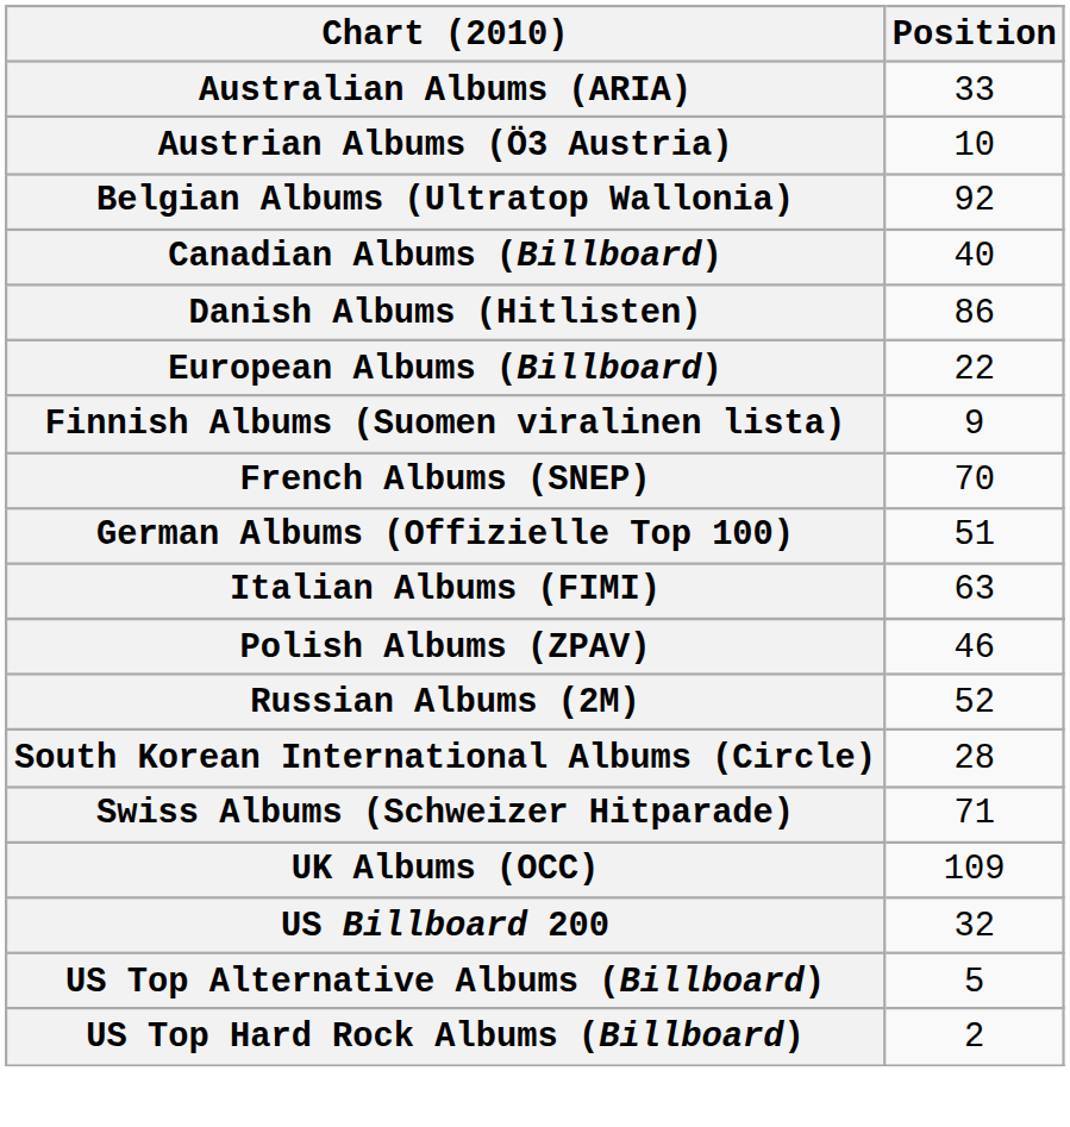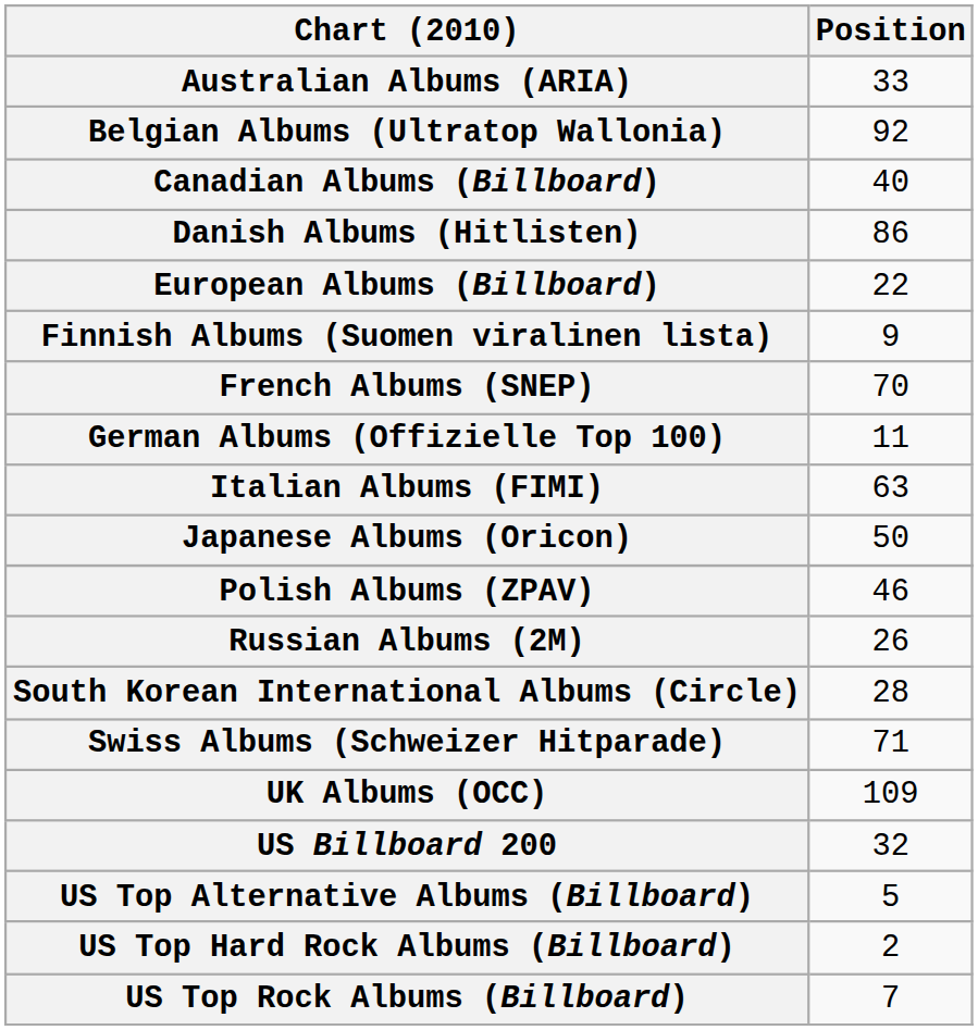- row: Austrian Albums (Ö3 Austria) | 10
German Albums (Offizielle Top 100) | Position: 51 -> 11
+ row: Japanese Albums (Oricon) | 50
Russian Albums (2M) | Position: 52 -> 26
+ row: US Top Rock Albums (Billboard) | 7
